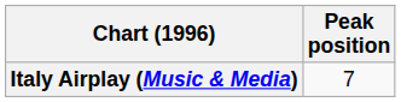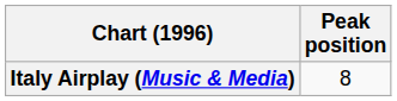Italy Airplay (Music & Media) | Peak position: 7 -> 8
